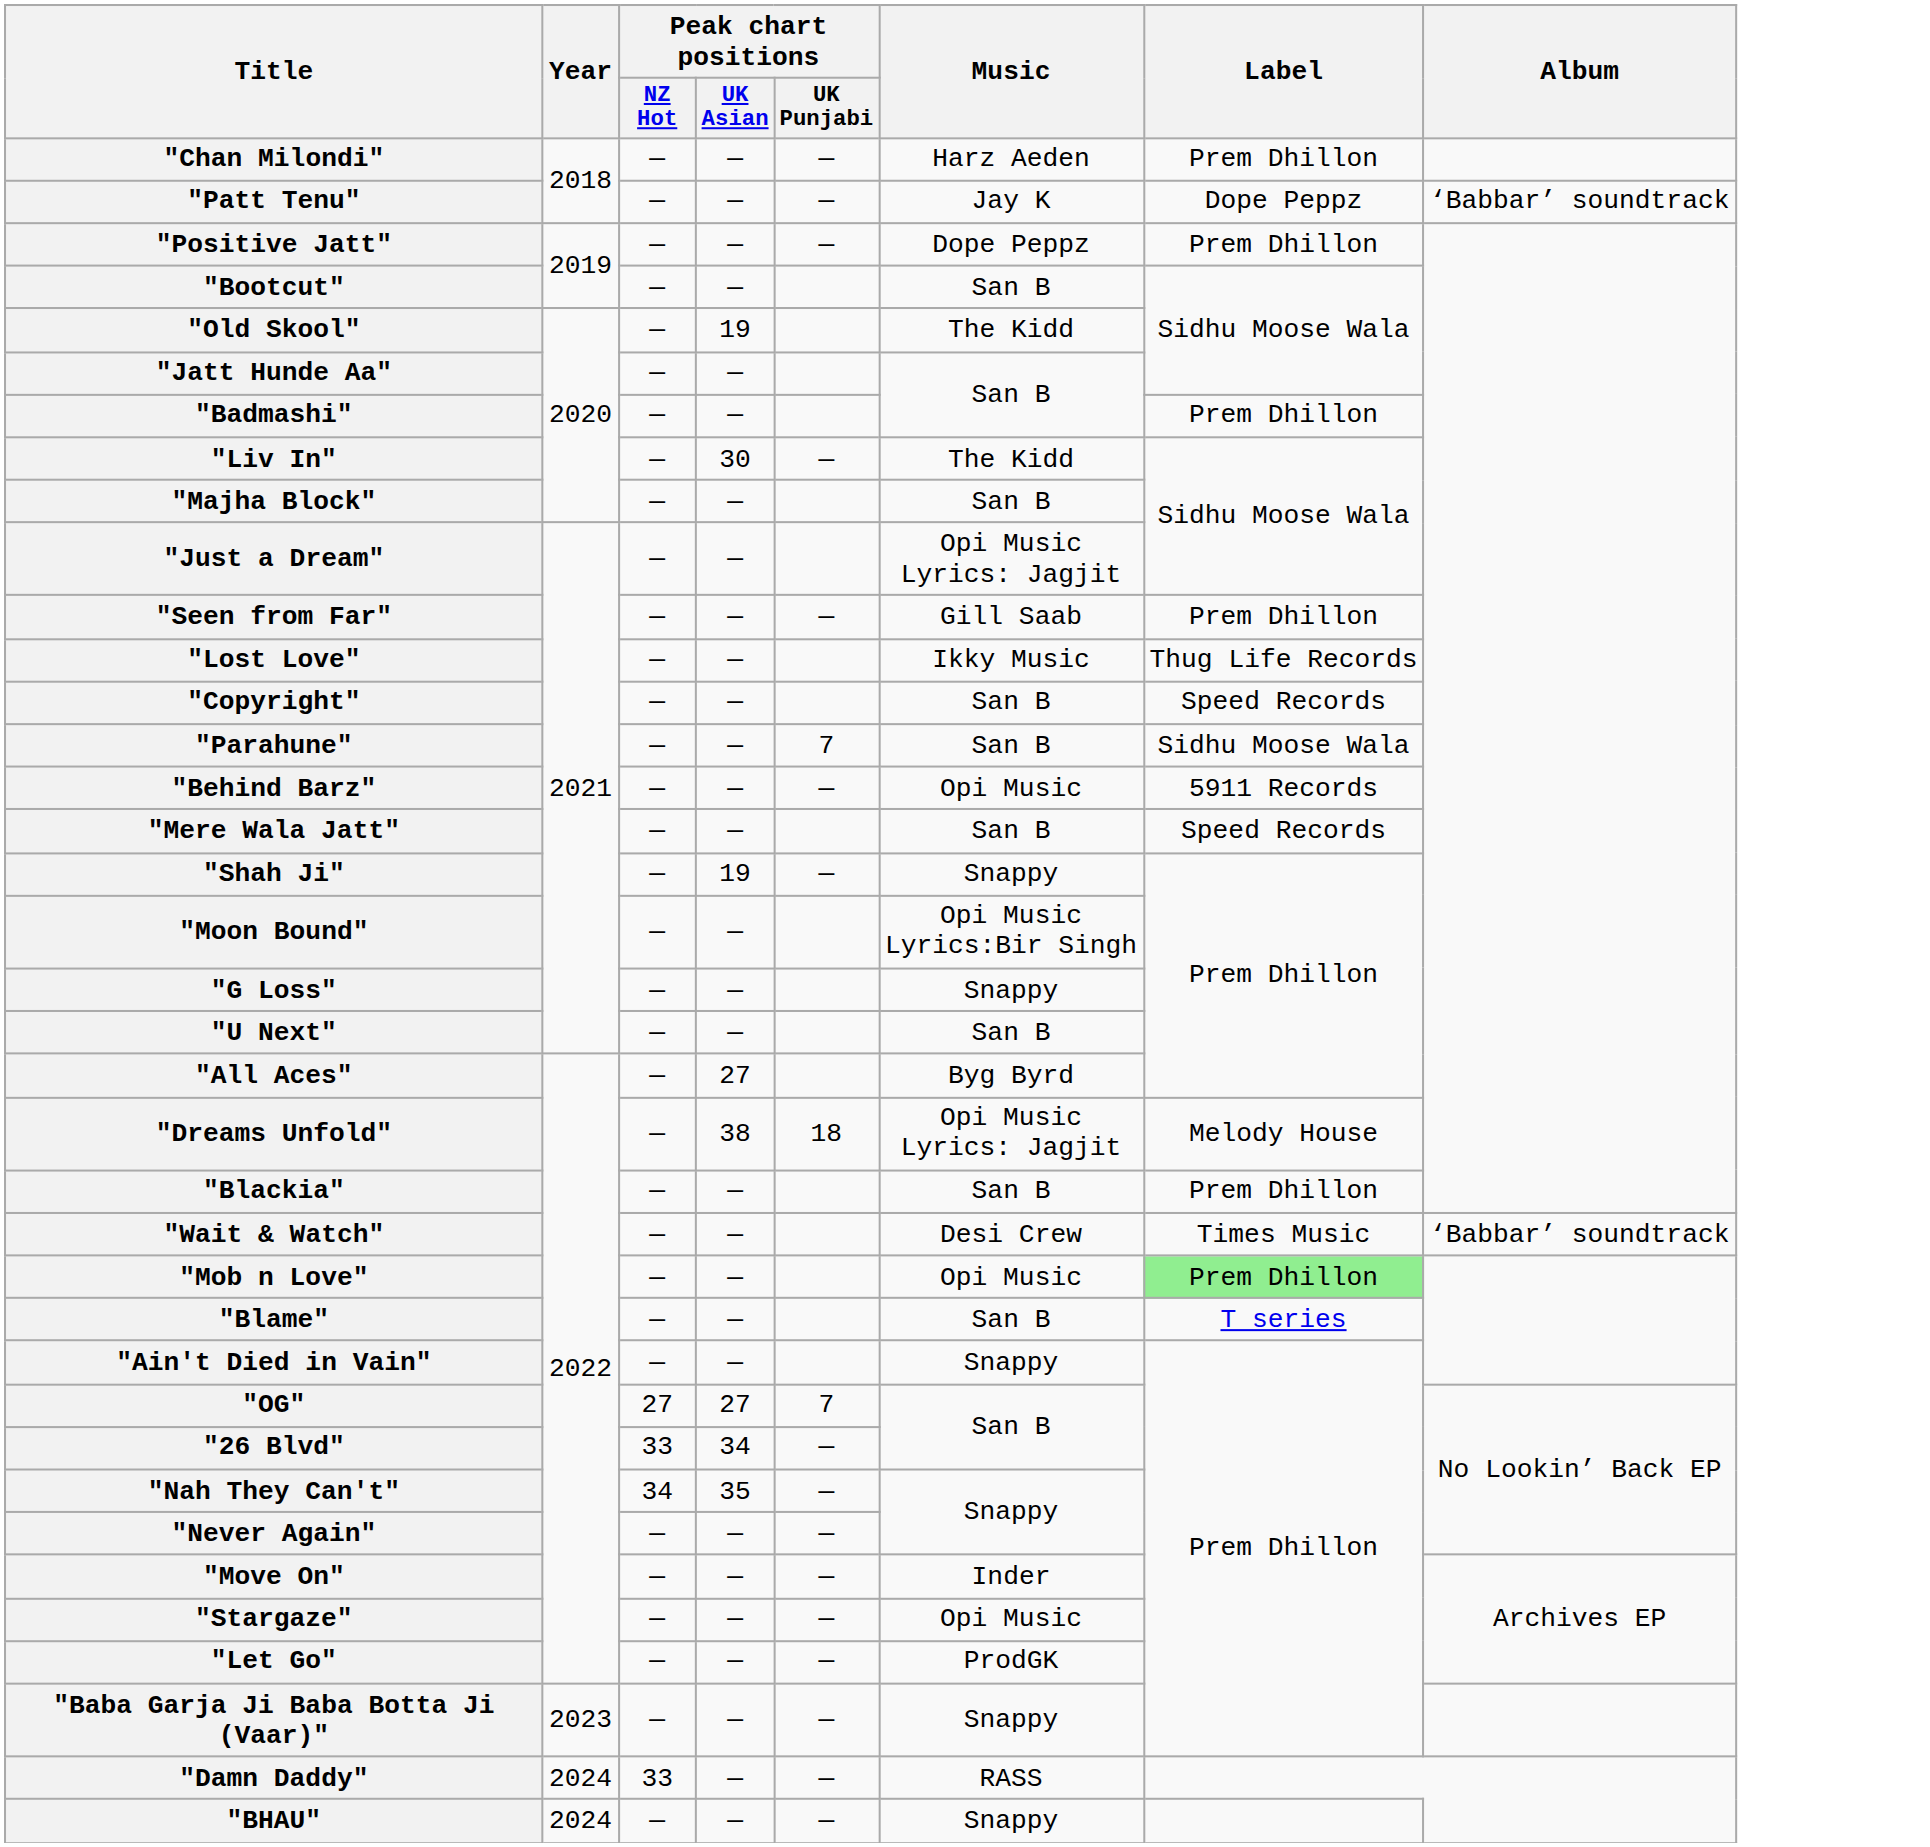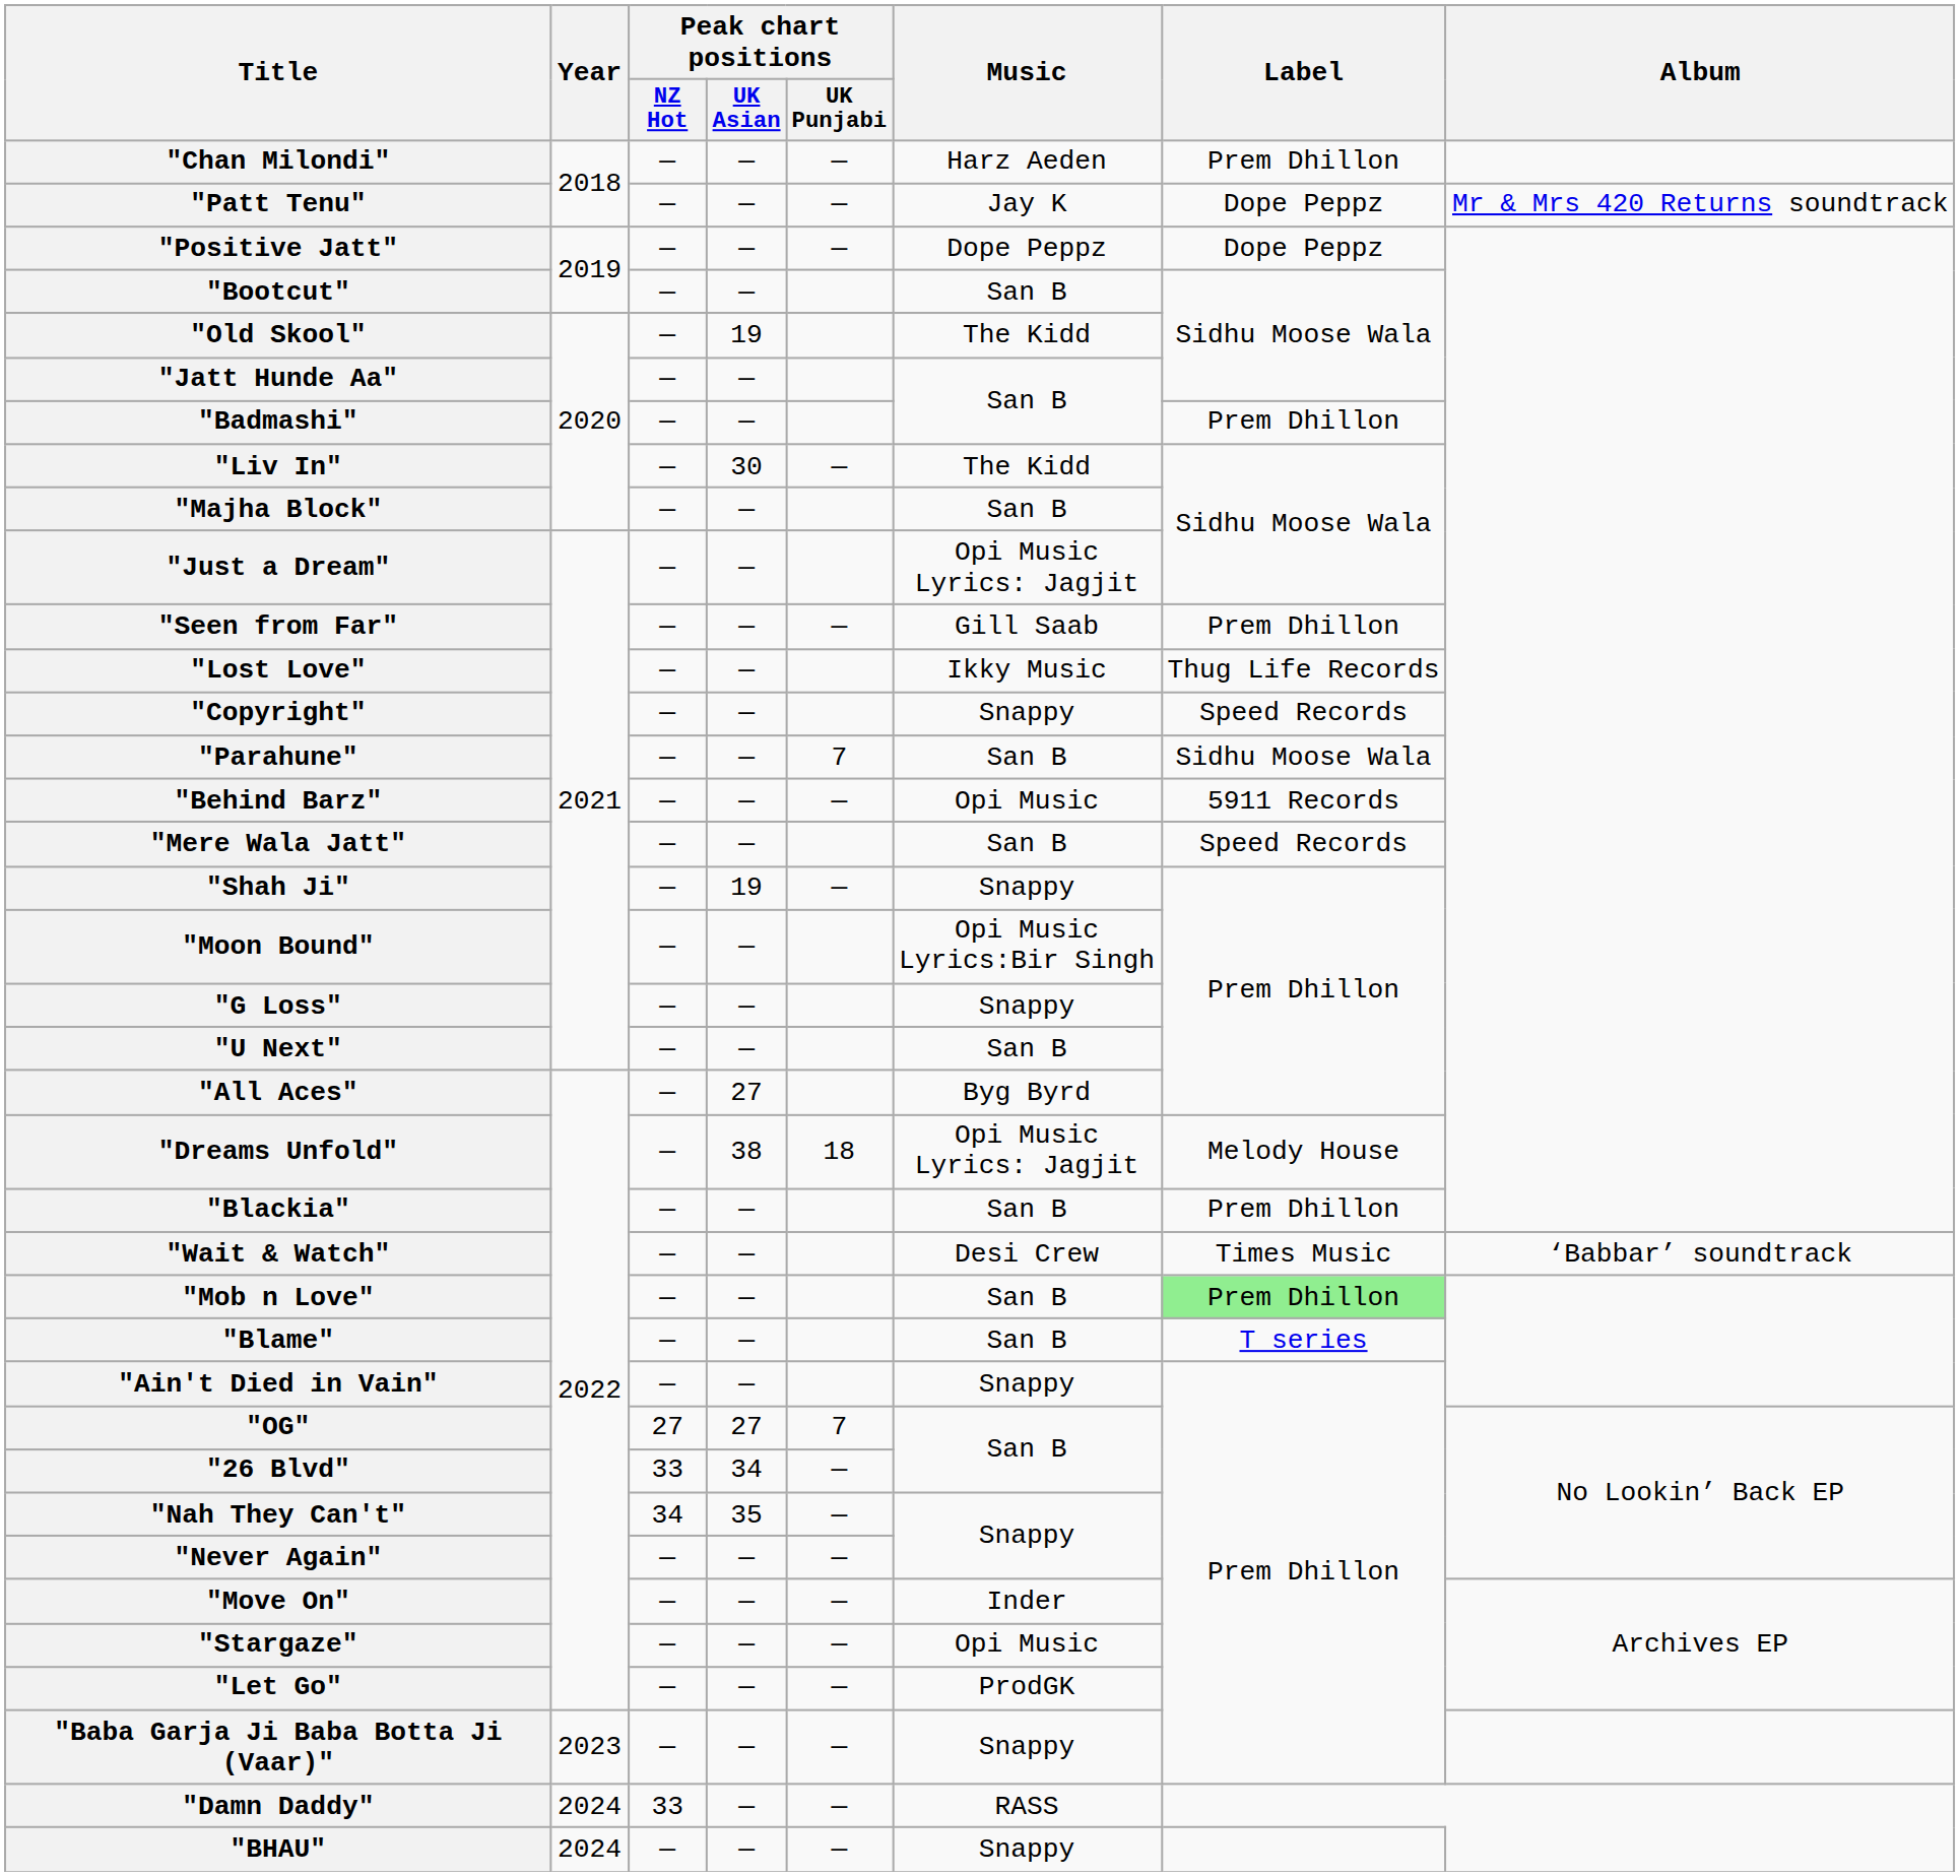"Patt Tenu" | Album: ‘Babbar’ soundtrack -> Mr & Mrs 420 Returns soundtrack
"Positive Jatt" | Label: Prem Dhillon -> Dope Peppz
"Copyright" | Music: San B -> Snappy
"Mob n Love" | Music: Opi Music -> San B
